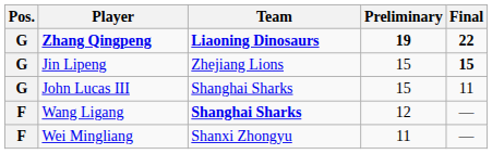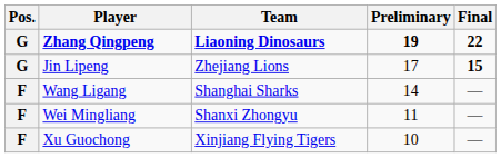Jin Lipeng | Preliminary: 15 -> 17
- row: G | John Lucas III | Shanghai Sharks | 15 | 11
Wang Ligang | Team: bold -> normal
Wang Ligang | Preliminary: 12 -> 14
+ row: F | Xu Guochong | Xinjiang Flying Tigers | 10 | —
